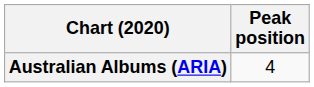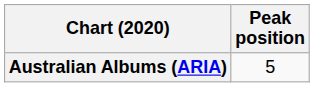Australian Albums (ARIA) | Peak position: 4 -> 5
